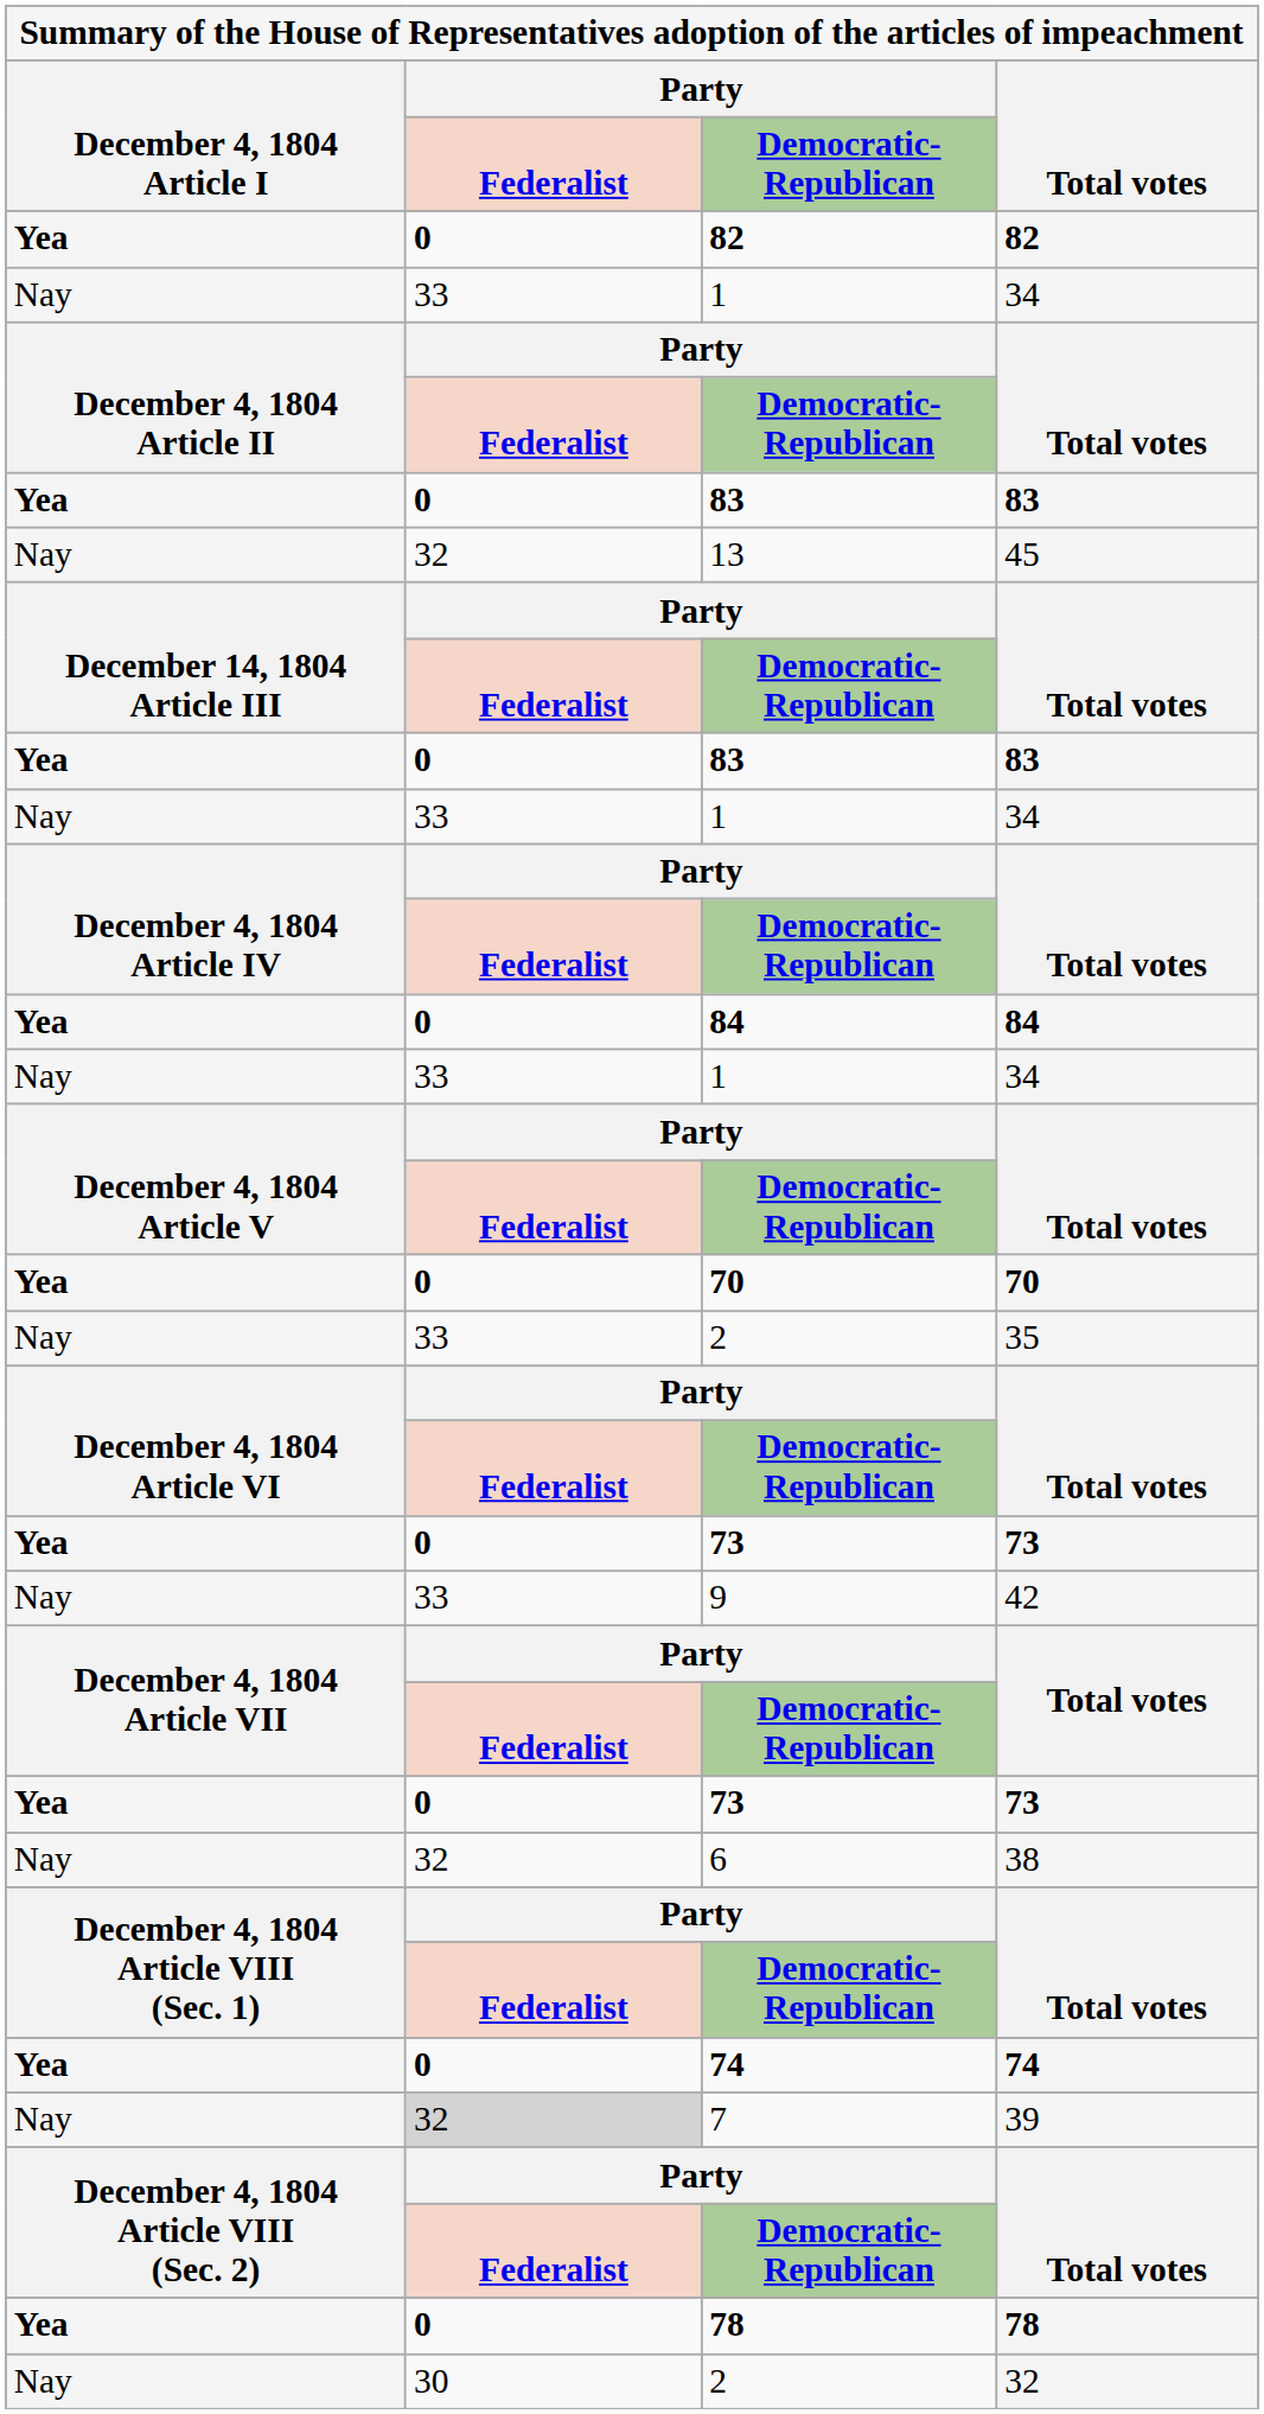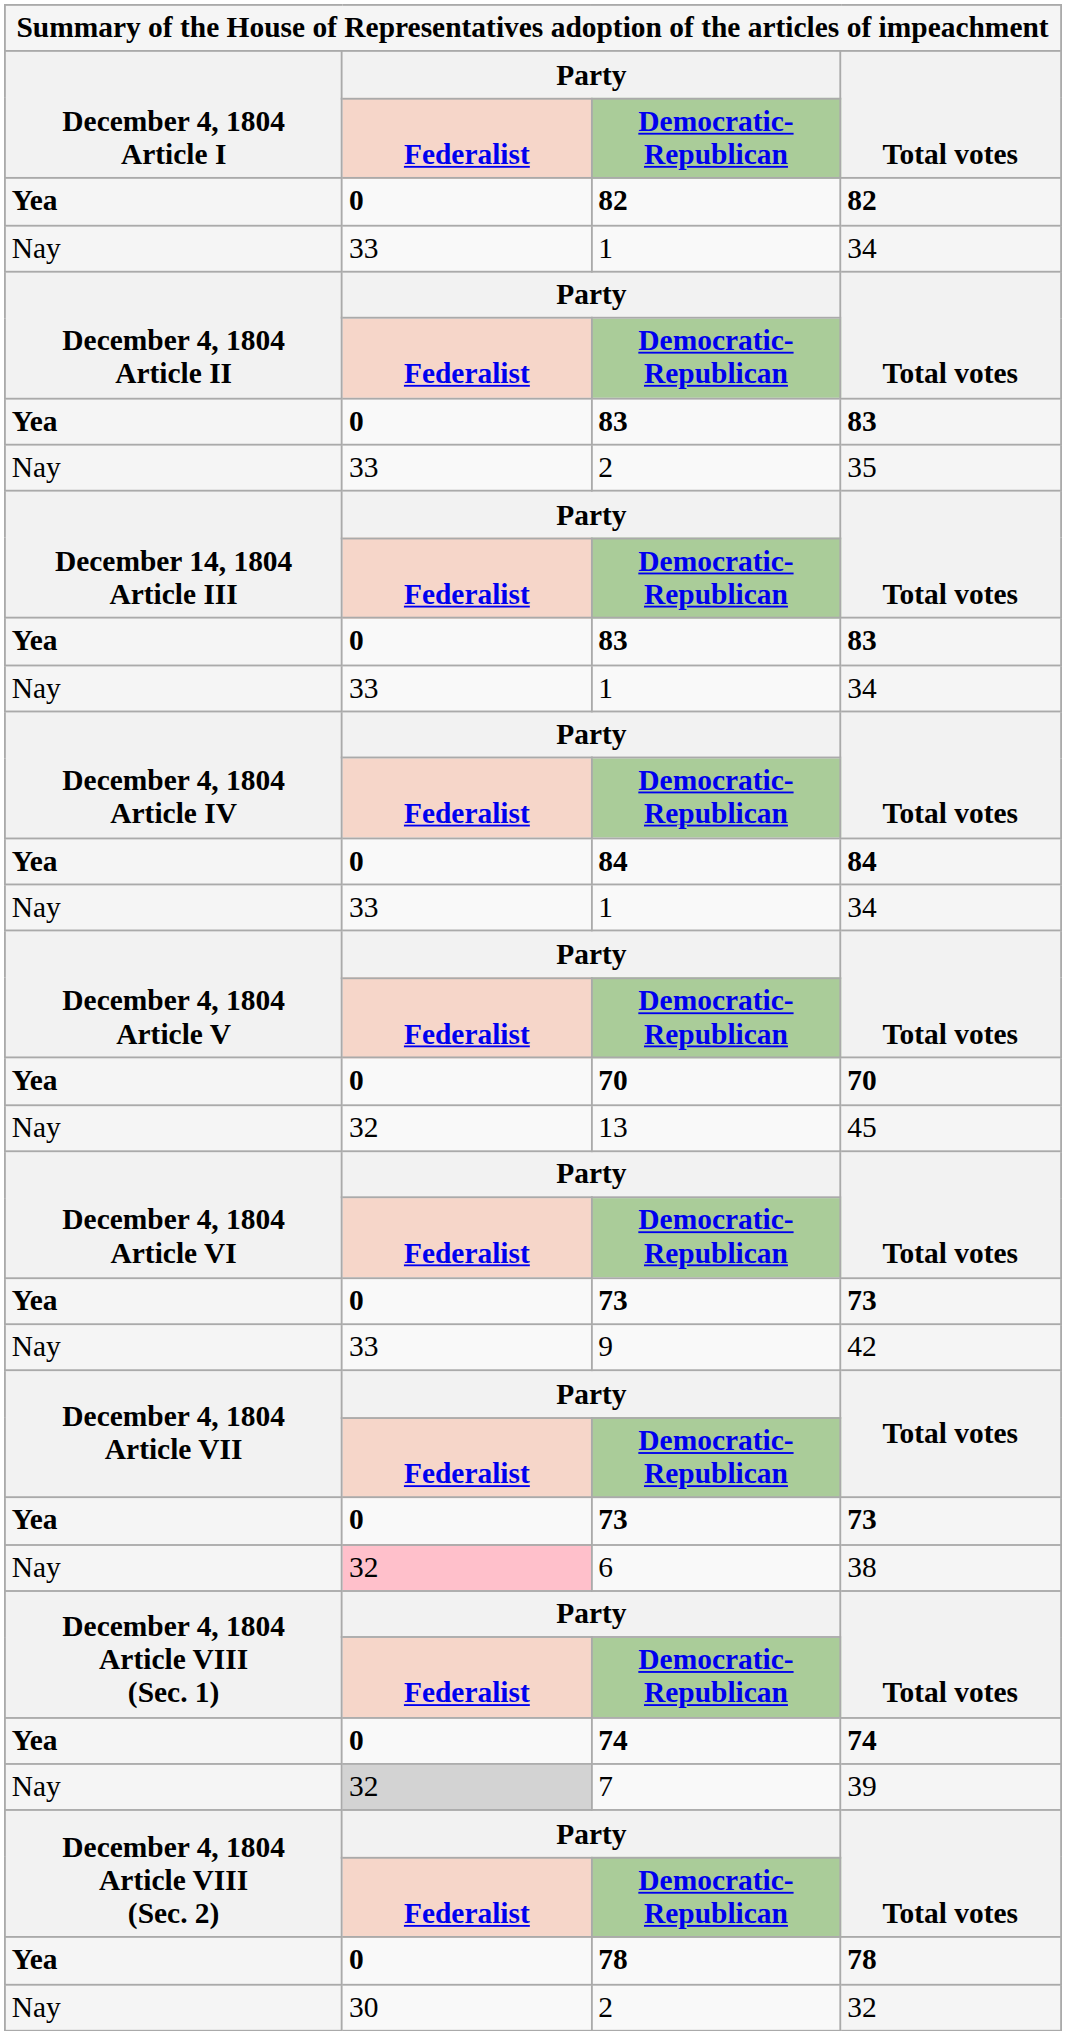rows swapped: 35 <-> 45
38 | Party / Federalist: no background -> pink background
